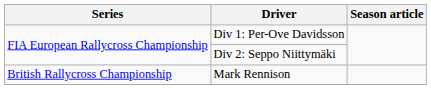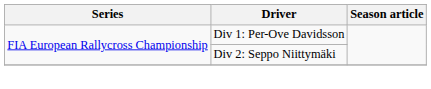- row: British Rallycross Championship | Mark Rennison
